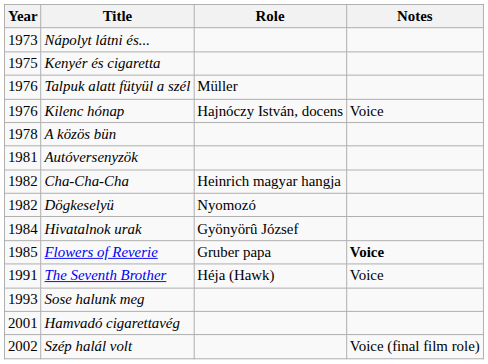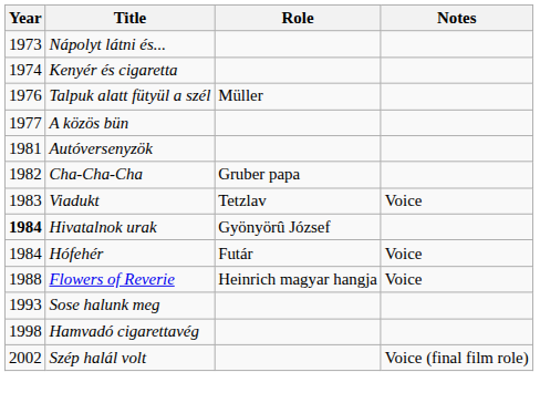Kenyér és cigaretta | Year: 1975 -> 1974
- row: 1976 | Kilenc hónap | Hajnóczy István, docens | Voice
A közös bün | Year: 1978 -> 1977
Cha-Cha-Cha | Role: Heinrich magyar hangja -> Gruber papa
- row: 1982 | Dögkeselyü | Nyomozó
+ row: 1983 | Viadukt | Tetzlav | Voice
Hivatalnok urak | Year: normal -> bold
+ row: 1984 | Hófehér | Futár | Voice
Flowers of Reverie | Year: 1985 -> 1988
Flowers of Reverie | Role: Gruber papa -> Heinrich magyar hangja
Flowers of Reverie | Notes: bold -> normal
- row: 1991 | The Seventh Brother | Héja (Hawk) | Voice
Hamvadó cigarettavég | Year: 2001 -> 1998
